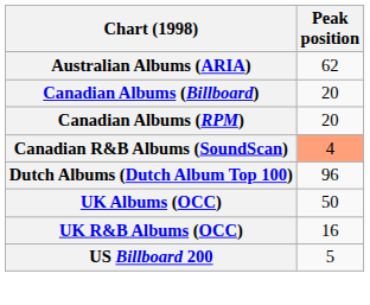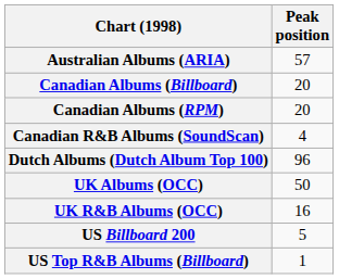Australian Albums (ARIA) | Peak position: 62 -> 57
Canadian R&B Albums (SoundScan) | Peak position: lightsalmon background -> no background
+ row: US Top R&B Albums (Billboard) | 1
